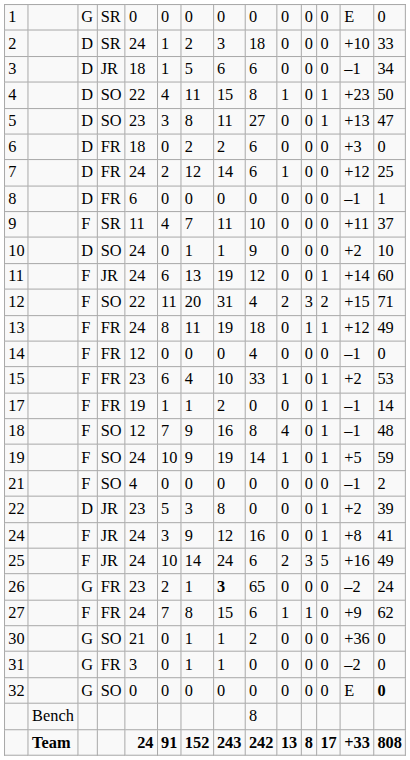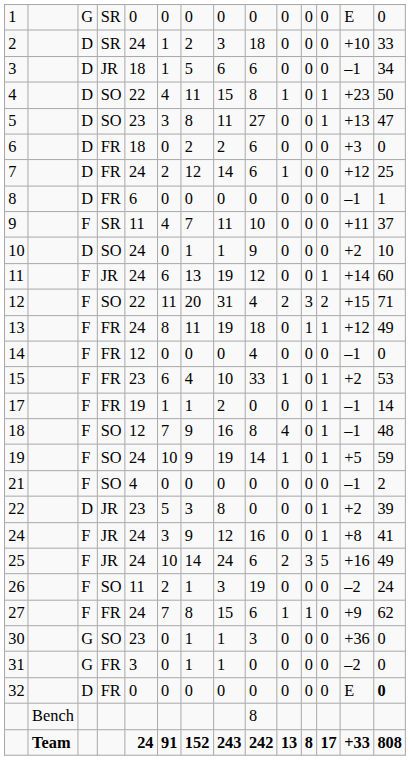26 | column 3: G -> F
26 | column 4: FR -> SO
26 | column 5: 23 -> 11
26 | column 8: bold -> normal
26 | column 9: 65 -> 19
30 | column 5: 21 -> 23
30 | column 9: 2 -> 3
32 | column 3: G -> D
32 | column 4: SO -> FR
